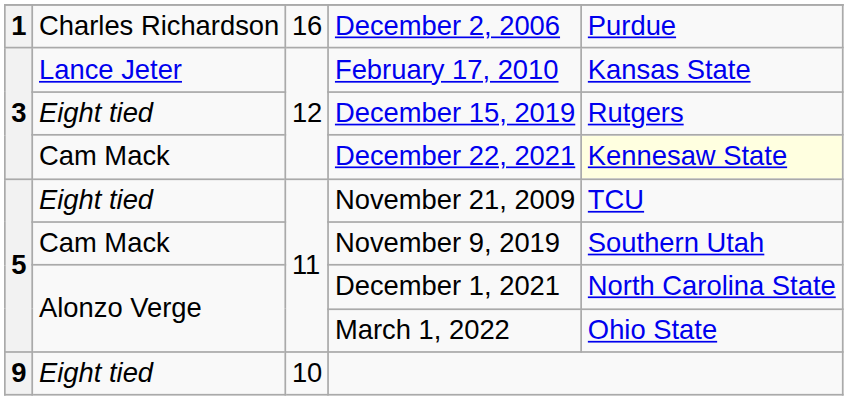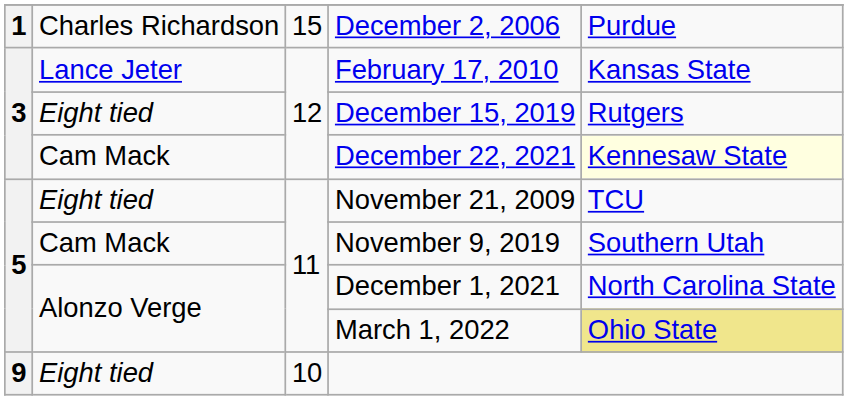December 2, 2006 | column 3: 16 -> 15
March 1, 2022 | column 5: no background -> khaki background
